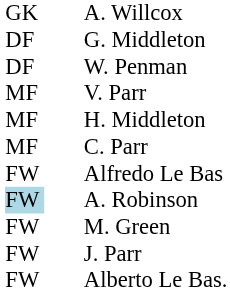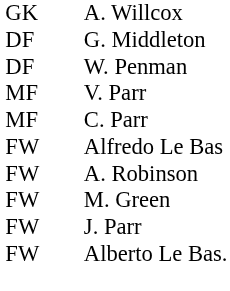- row: MF | H. Middleton
A. Robinson | column 1: lightblue background -> no background
